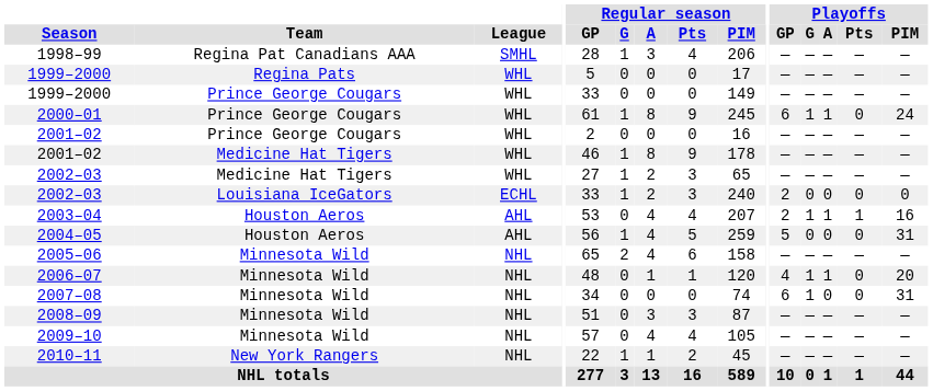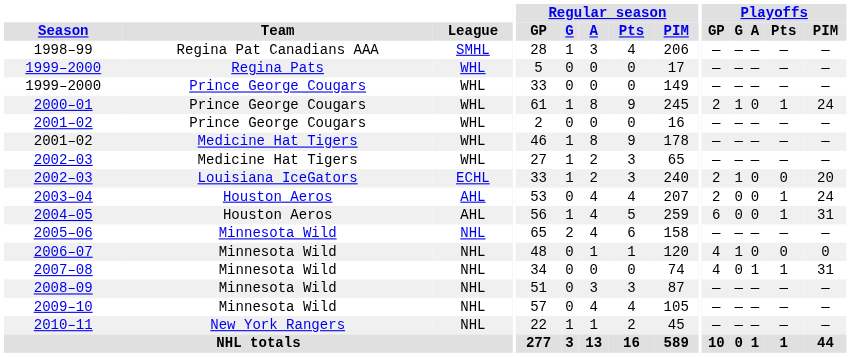2000–01 | Playoffs / GP: 6 -> 2
2000–01 | Playoffs / A: 1 -> 0
2000–01 | Playoffs / Pts: 0 -> 1
2002–03 / Louisiana IceGators | Playoffs / G: 0 -> 1
2002–03 / Louisiana IceGators | Playoffs / PIM: 0 -> 20
2003–04 | Playoffs / G: 1 -> 0
2003–04 | Playoffs / A: 1 -> 0
2003–04 | Playoffs / PIM: 16 -> 24
2004–05 | Playoffs / GP: 5 -> 6
2004–05 | Playoffs / Pts: 0 -> 1
2006–07 | Playoffs / A: 1 -> 0
2006–07 | Playoffs / PIM: 20 -> 0
2007–08 | Playoffs / GP: 6 -> 4
2007–08 | Playoffs / G: 1 -> 0
2007–08 | Playoffs / A: 0 -> 1
2007–08 | Playoffs / Pts: 0 -> 1
